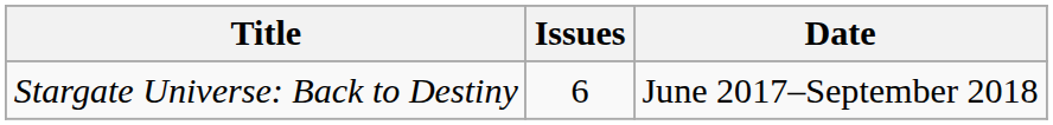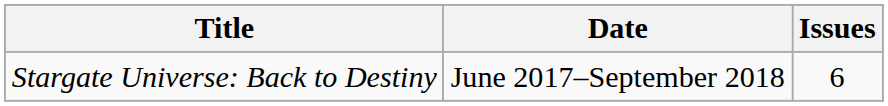columns swapped: Date <-> Issues
